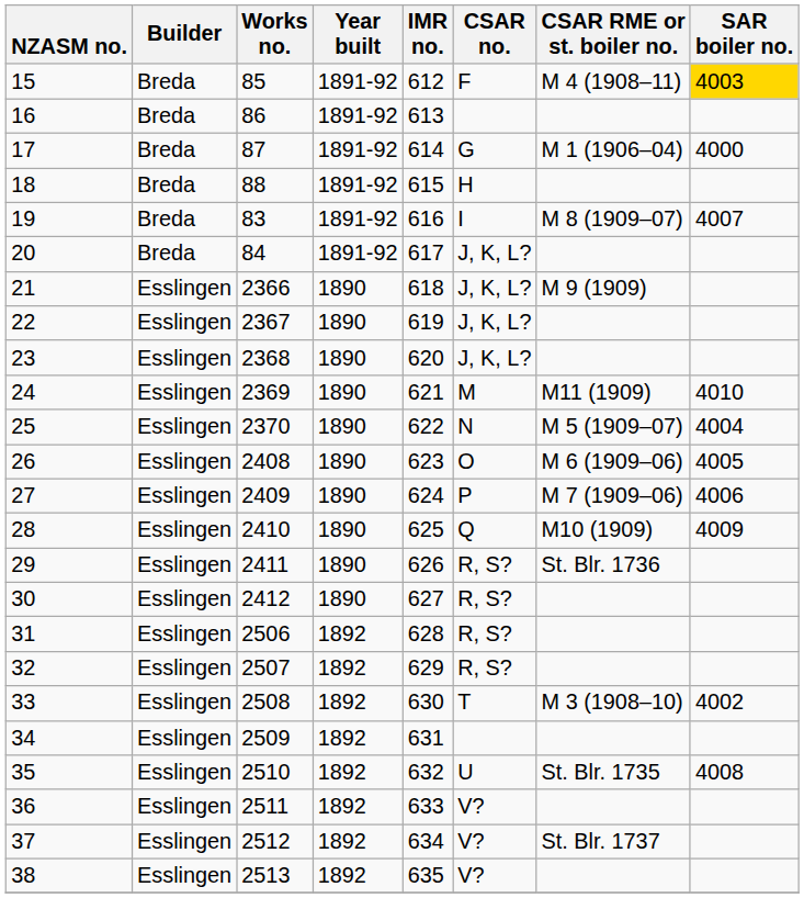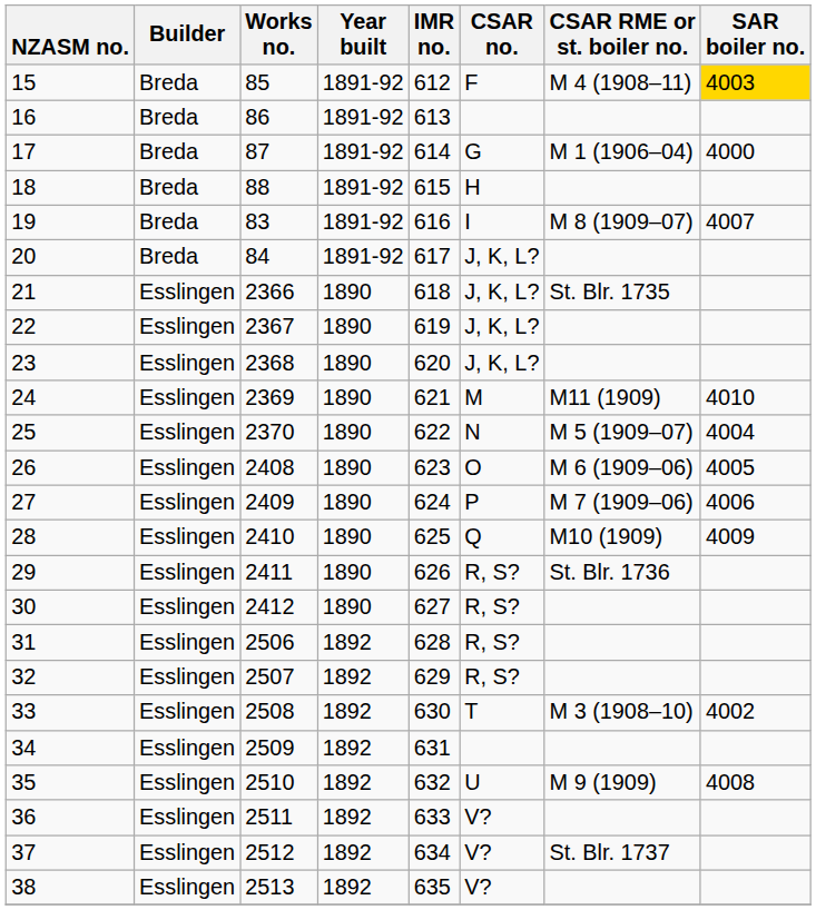21 | CSAR RME or st. boiler no.: M 9 (1909) -> St. Blr. 1735
35 | CSAR RME or st. boiler no.: St. Blr. 1735 -> M 9 (1909)
